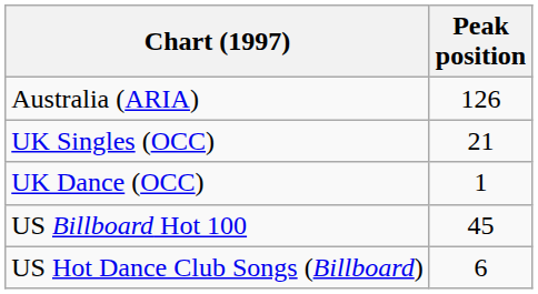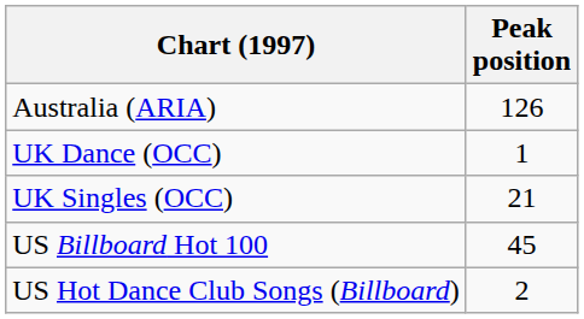rows swapped: UK Singles (OCC) <-> UK Dance (OCC)
US Hot Dance Club Songs (Billboard) | Peak position: 6 -> 2
